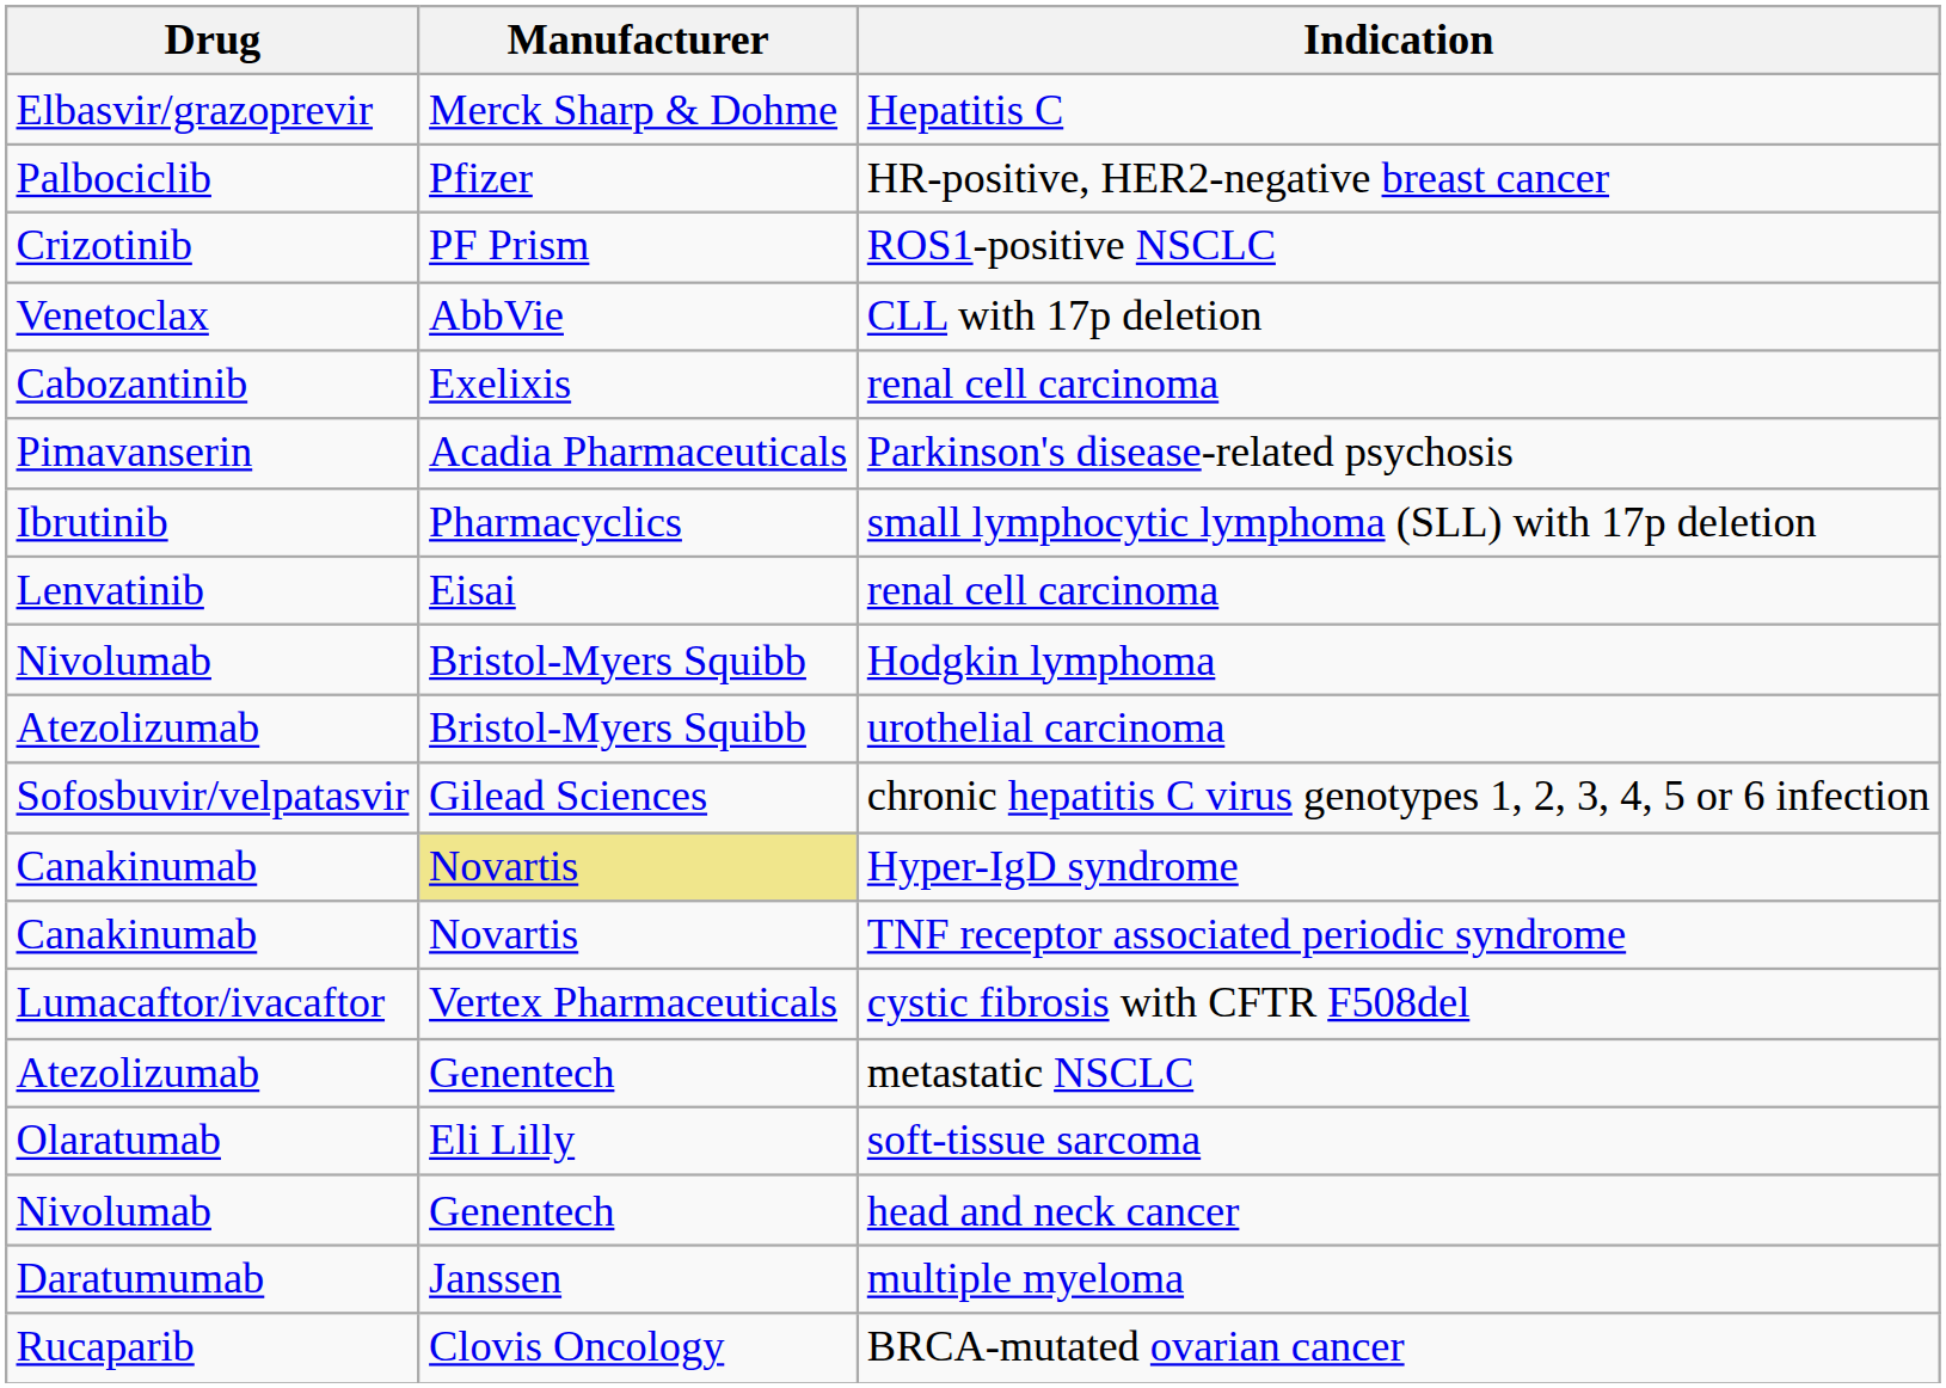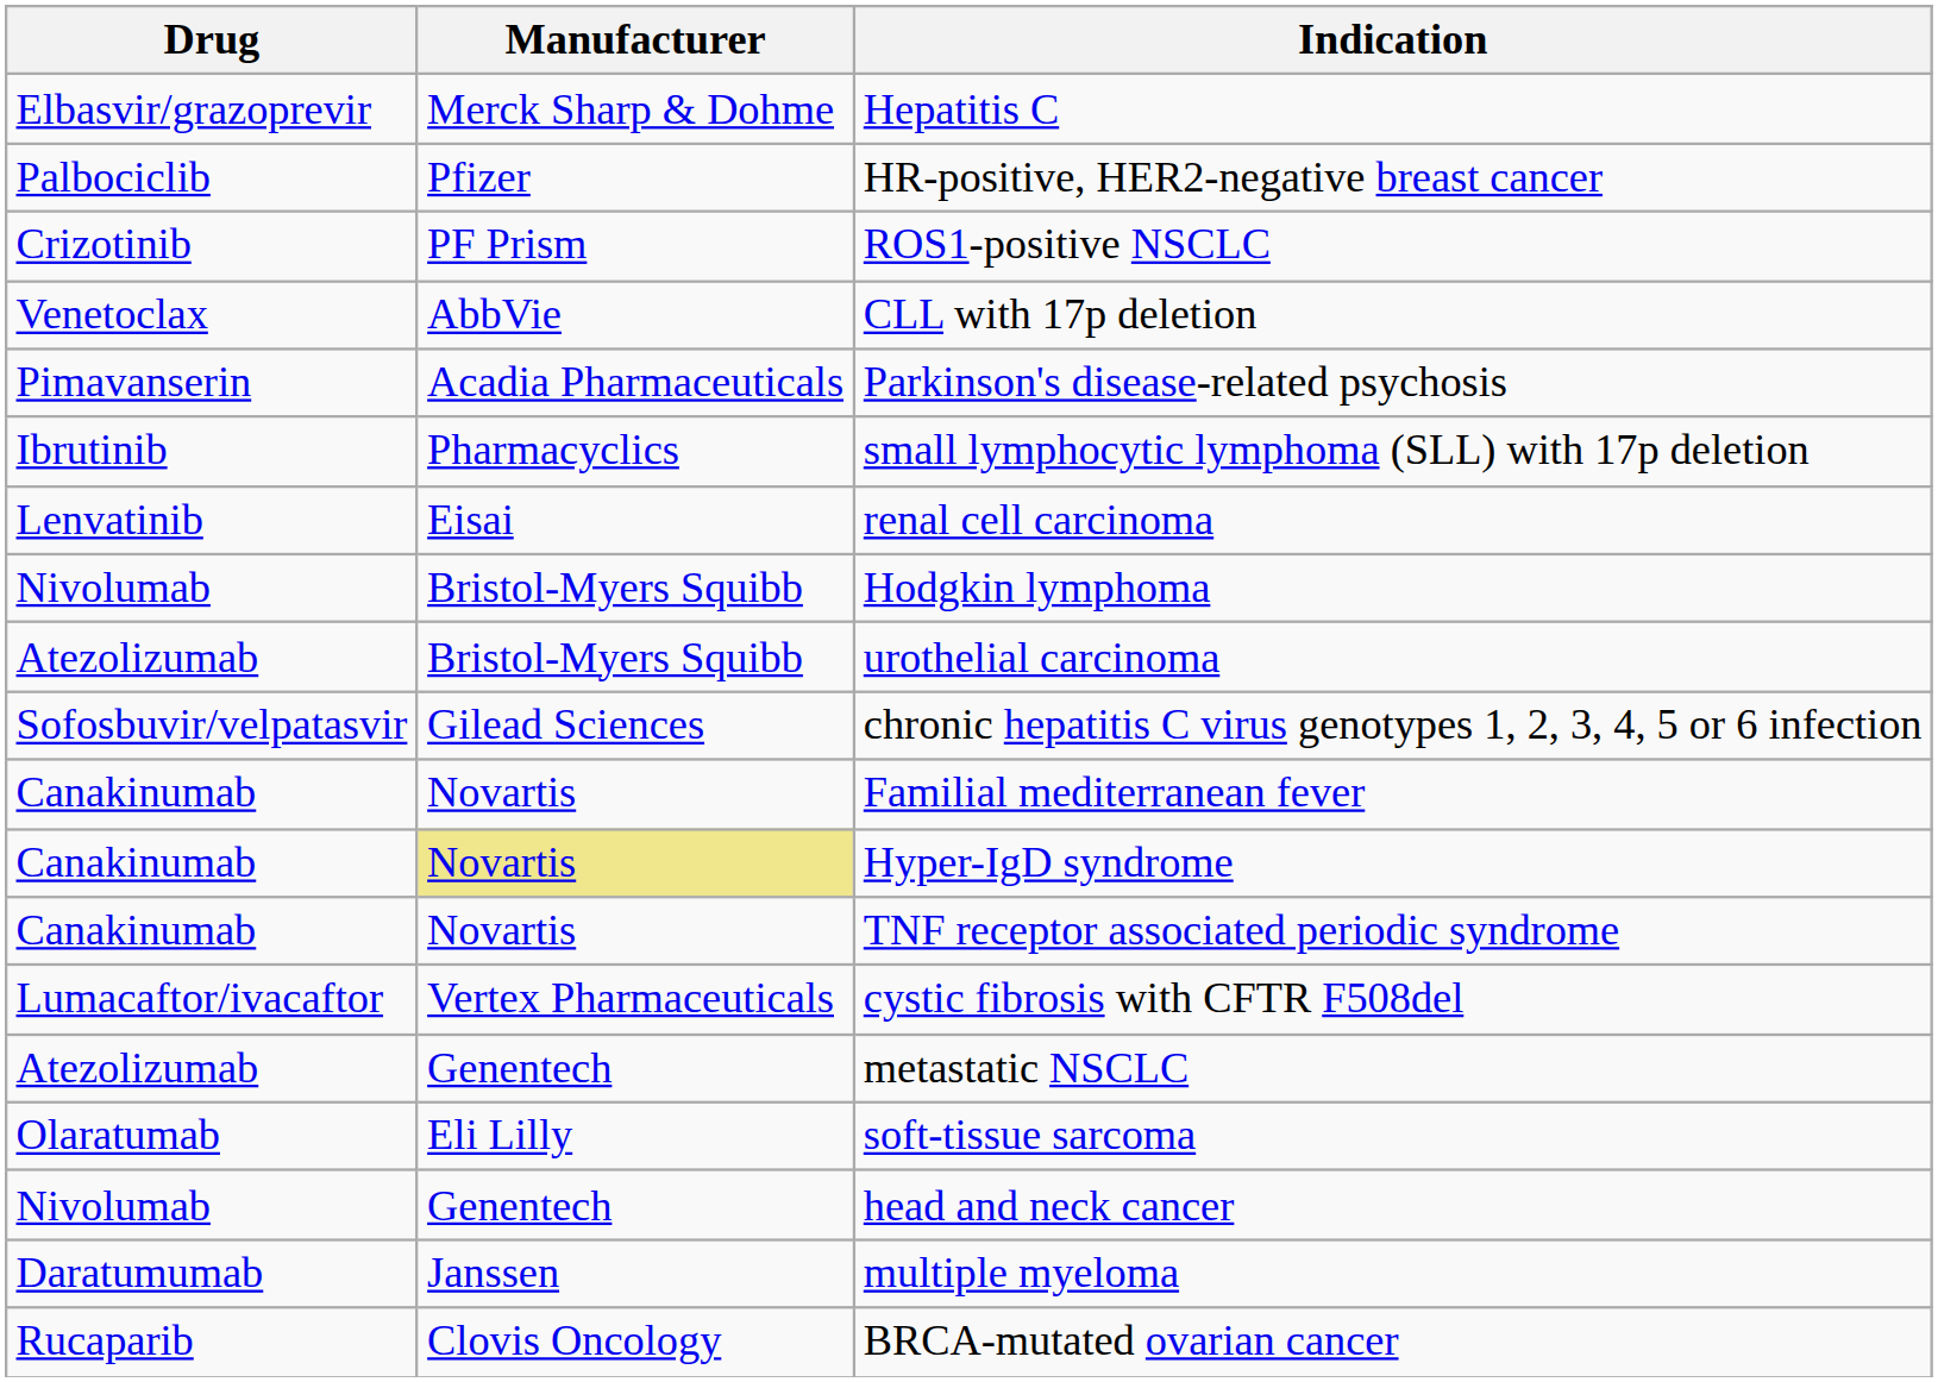- row: Cabozantinib | Exelixis | renal cell carcinoma
+ row: Canakinumab | Novartis | Familial mediterranean fever
